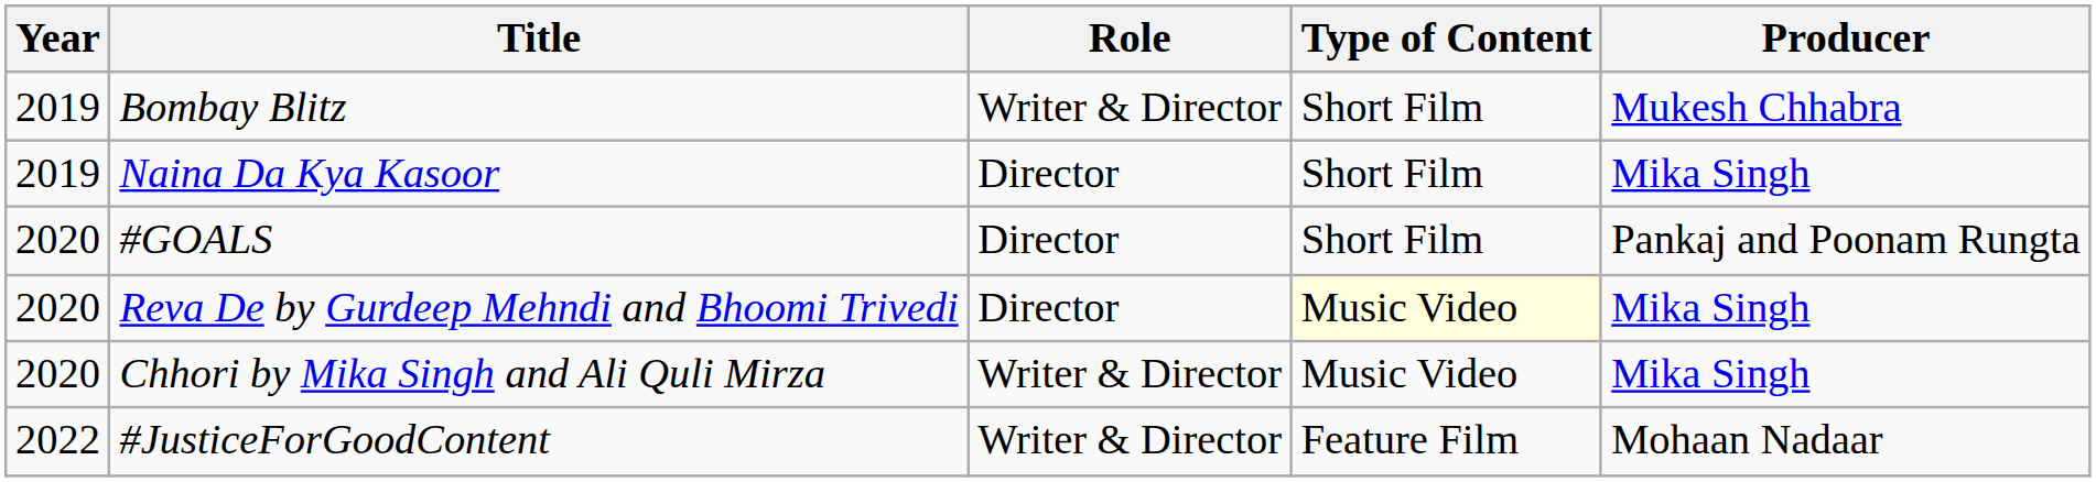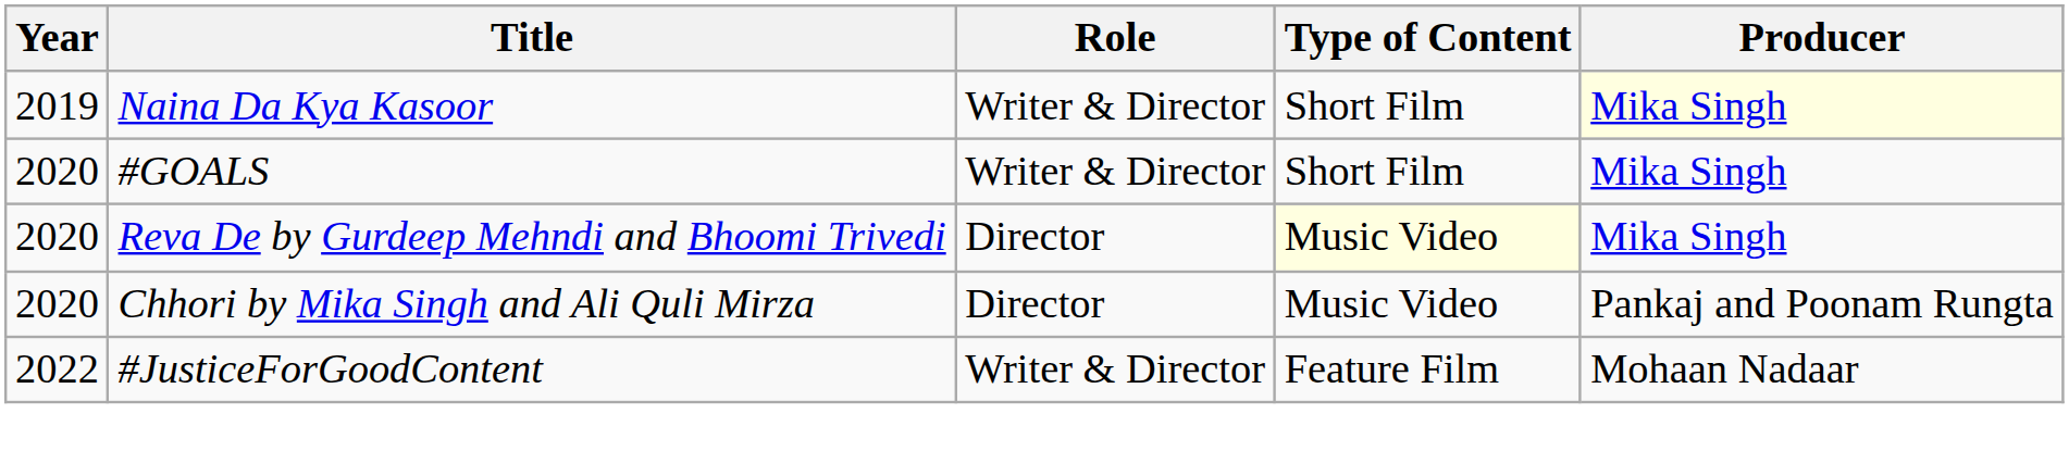- row: 2019 | Bombay Blitz | Writer & Director | Short Film | Mukesh Chhabra
Naina Da Kya Kasoor | Role: Director -> Writer & Director
Naina Da Kya Kasoor | Producer: no background -> lightyellow background
#GOALS | Role: Director -> Writer & Director
#GOALS | Producer: Pankaj and Poonam Rungta -> Mika Singh
Chhori by Mika Singh and Ali Quli Mirza | Role: Writer & Director -> Director
Chhori by Mika Singh and Ali Quli Mirza | Producer: Mika Singh -> Pankaj and Poonam Rungta
